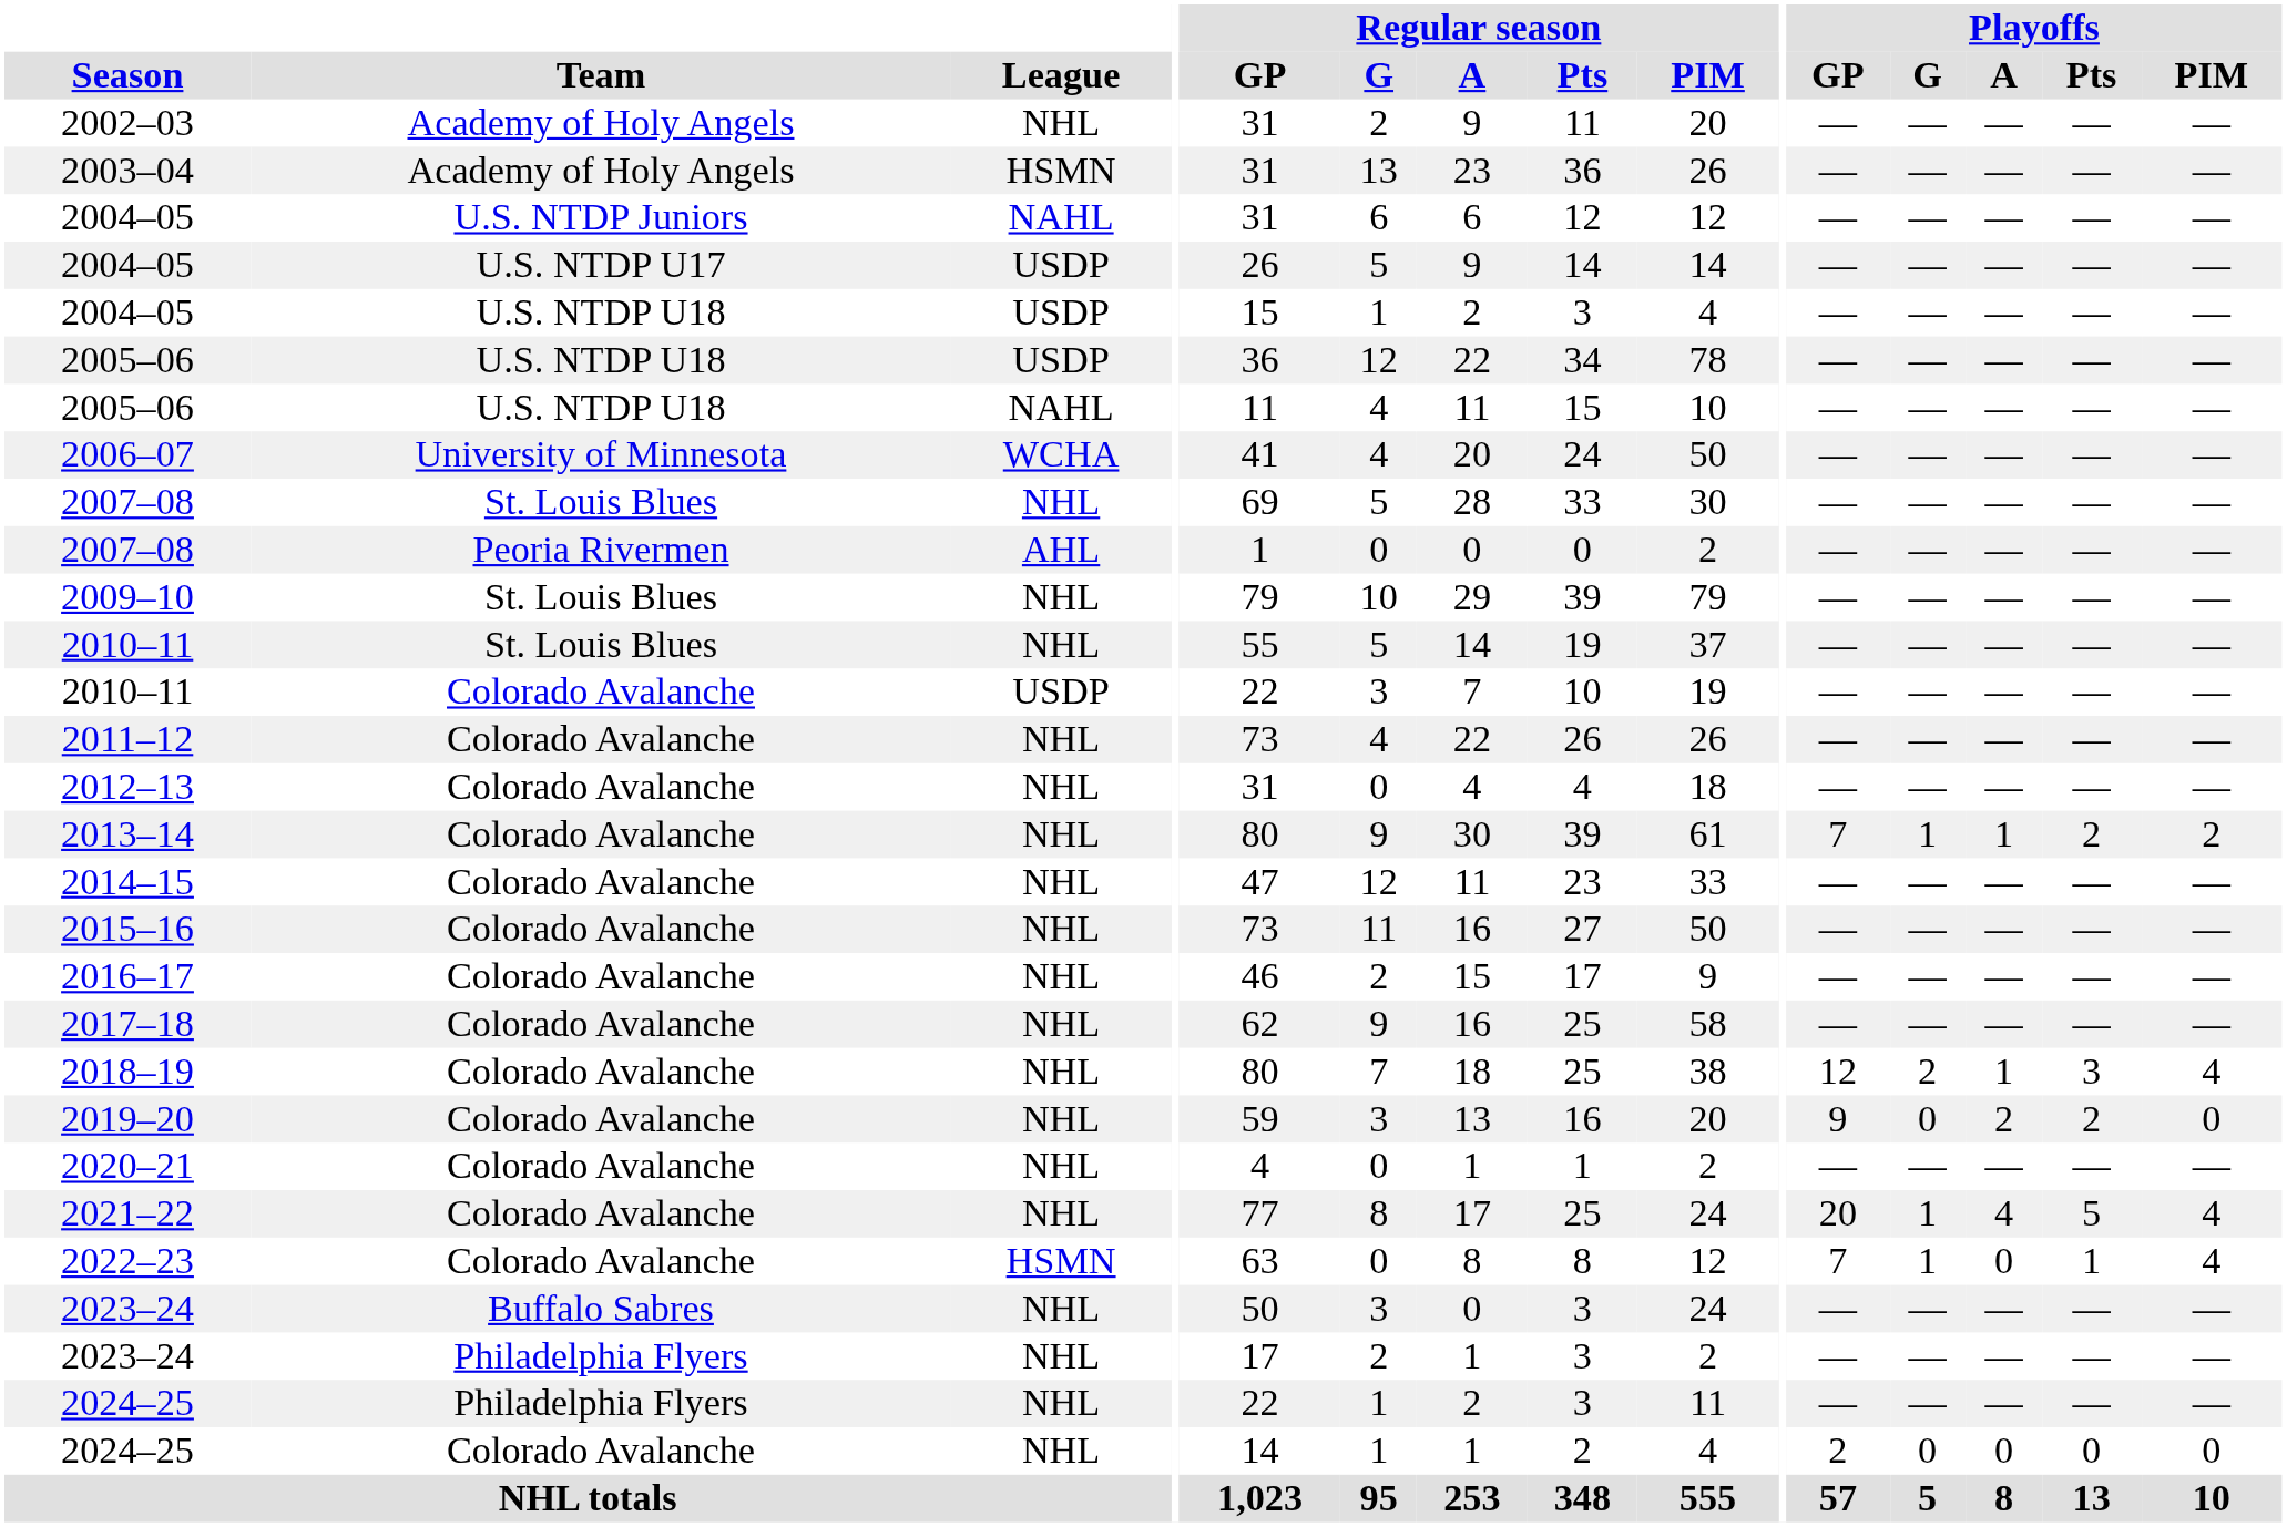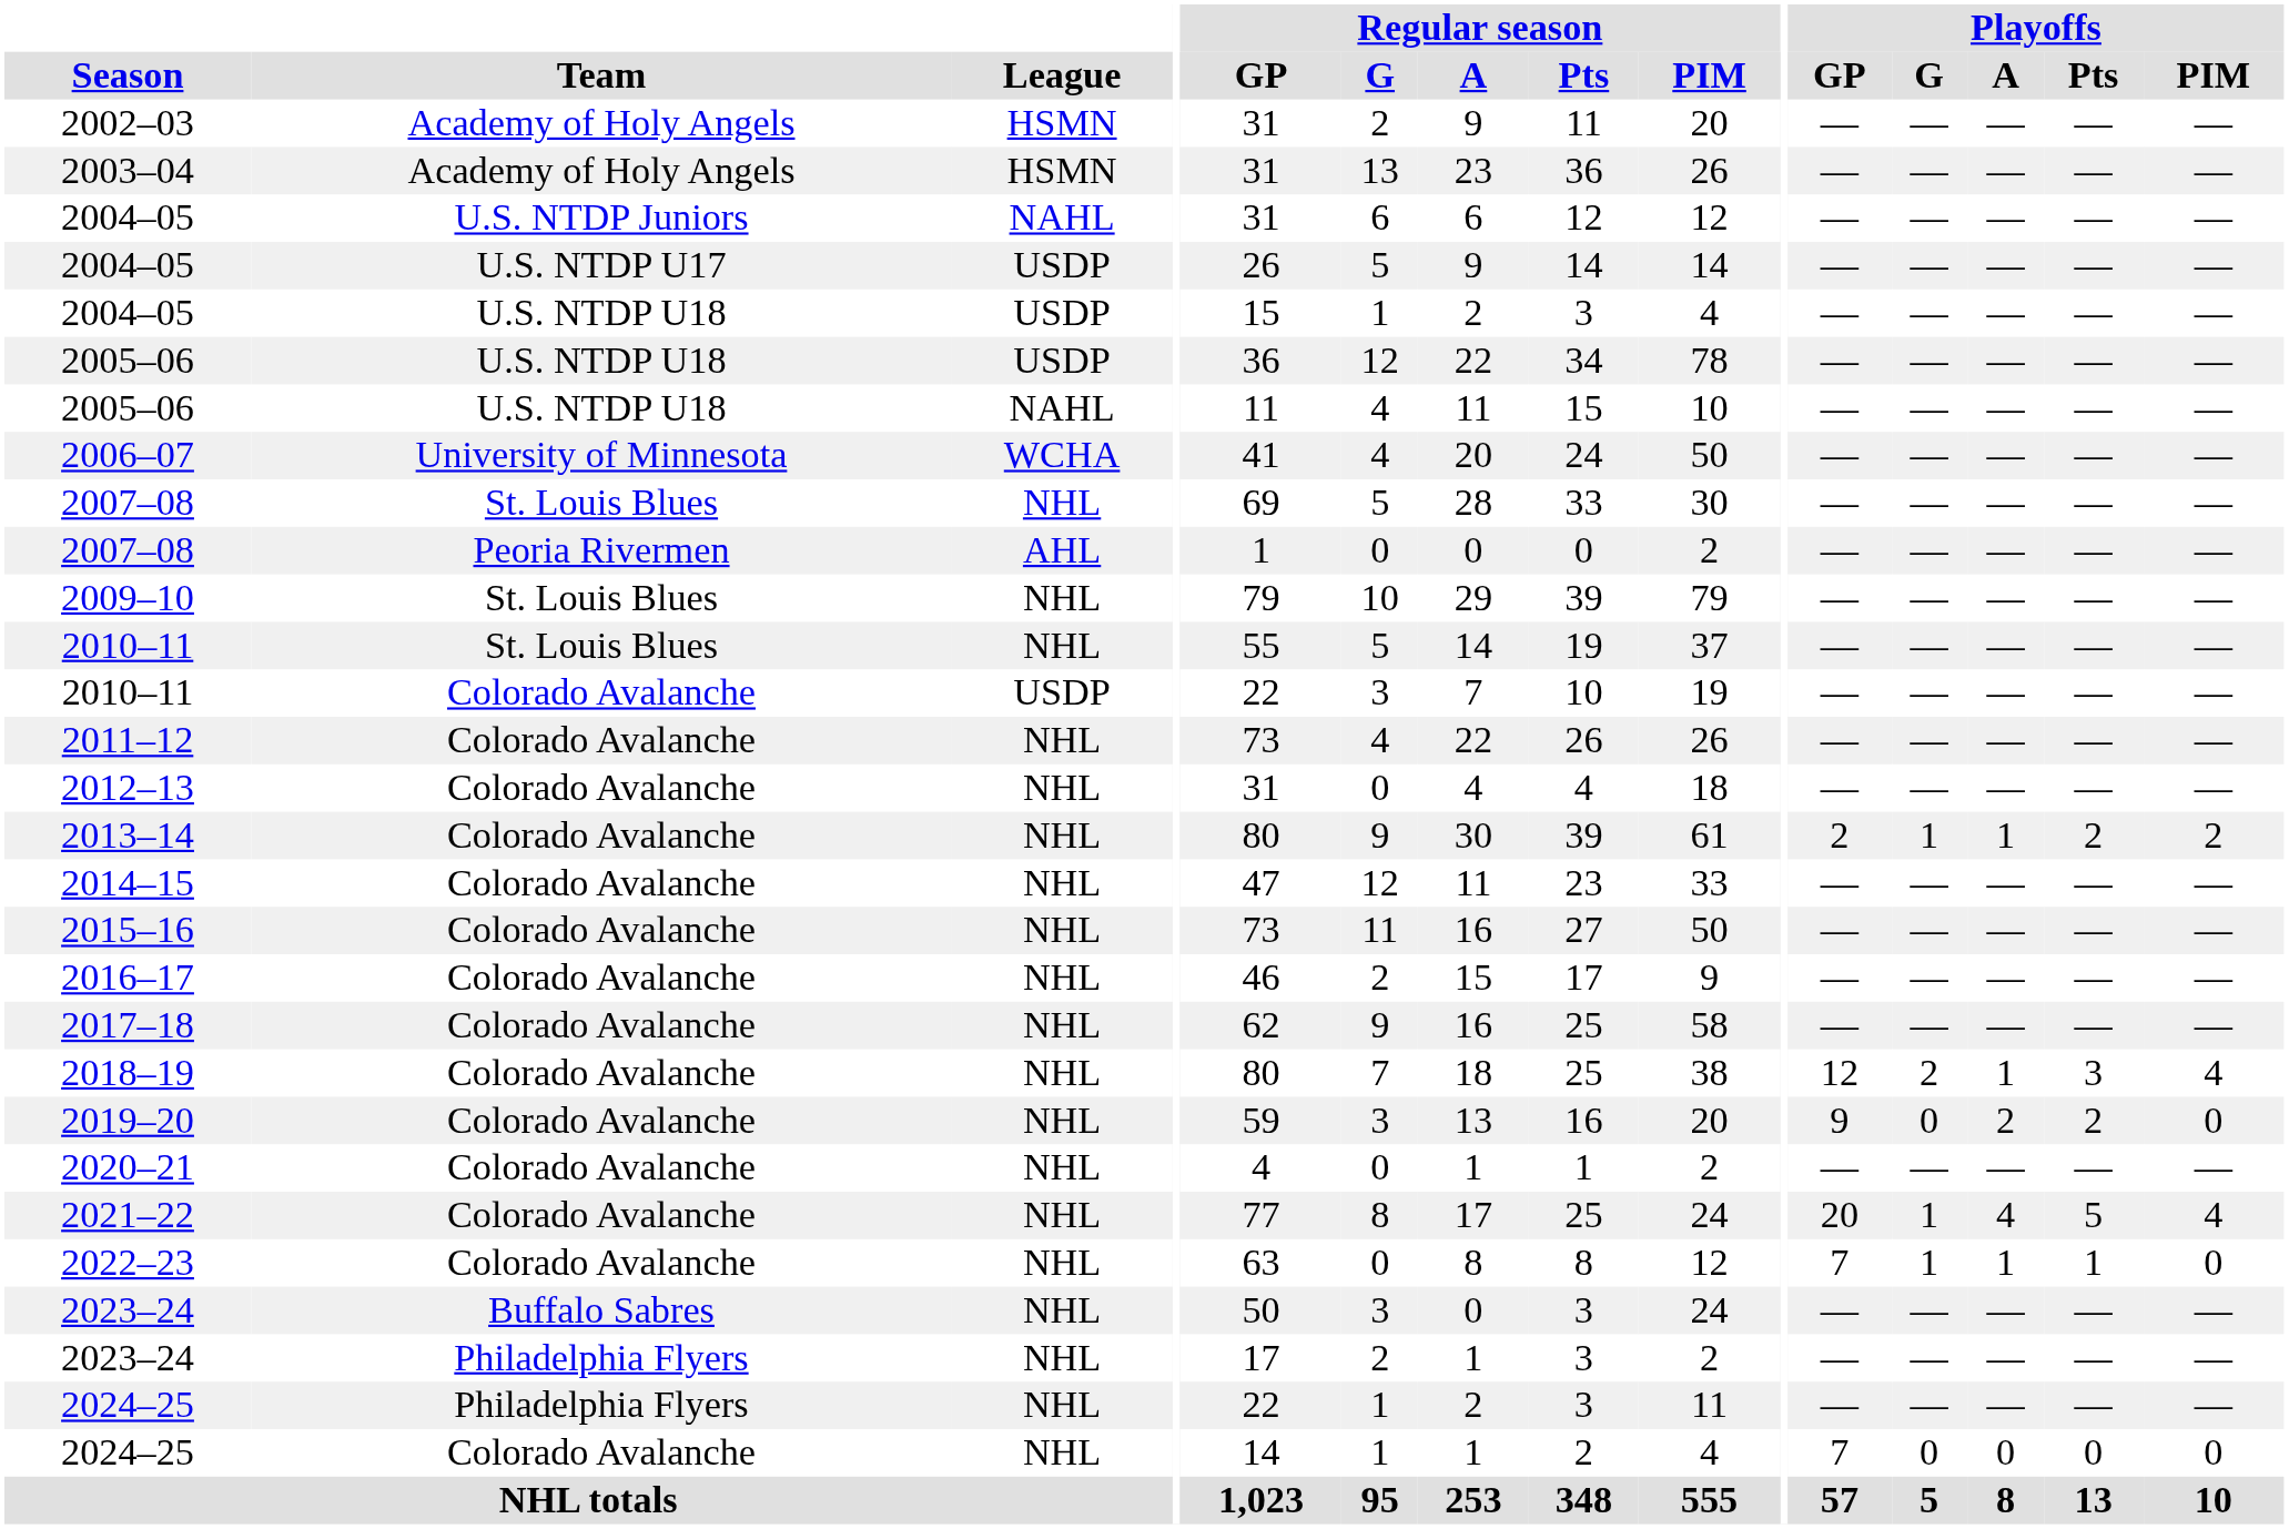2002–03 | League: NHL -> HSMN
2013–14 | Playoffs / GP: 7 -> 2
2022–23 | League: HSMN -> NHL
2022–23 | Playoffs / A: 0 -> 1
2022–23 | Playoffs / PIM: 4 -> 0
2024–25 / Colorado Avalanche | Playoffs / GP: 2 -> 7
